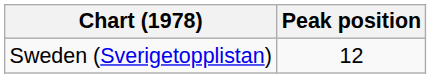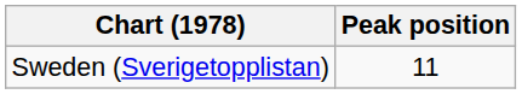Sweden (Sverigetopplistan) | Peak position: 12 -> 11
